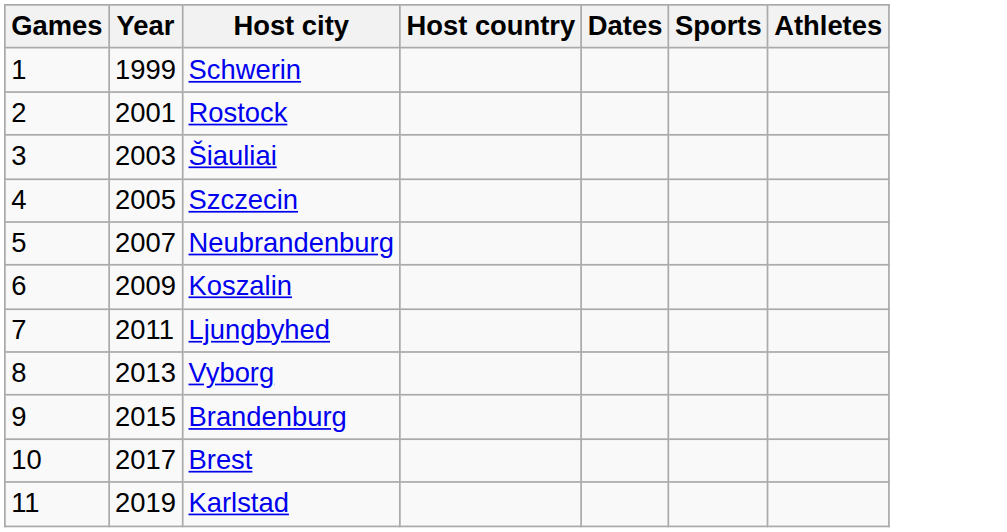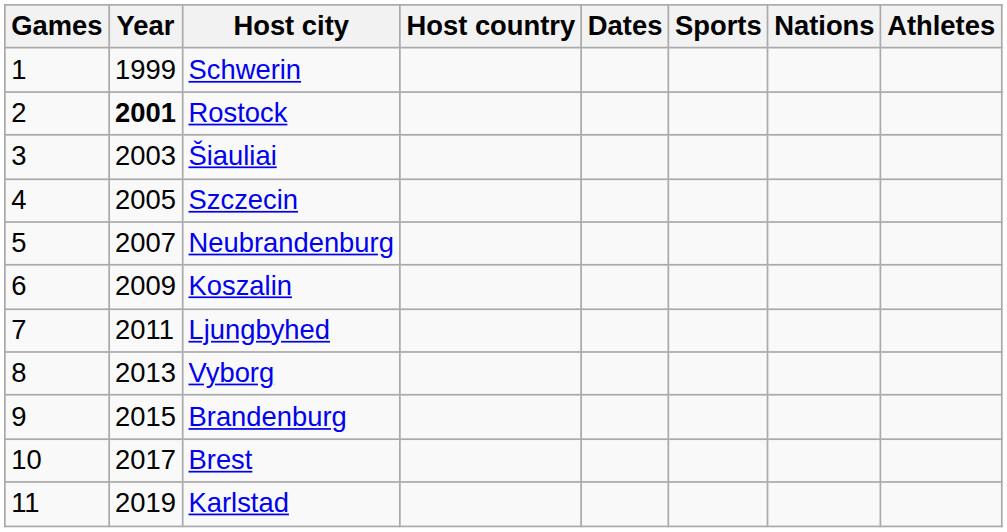+ column: Nations
Rostock | Year: normal -> bold
